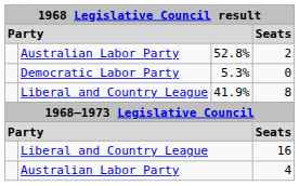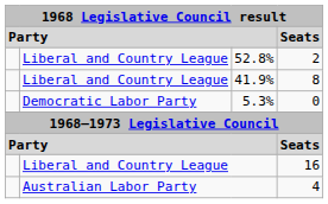52.8% | column 2: Australian Labor Party -> Liberal and Country League
rows swapped: 41.9% <-> 5.3%
